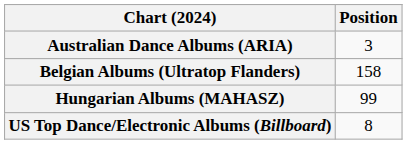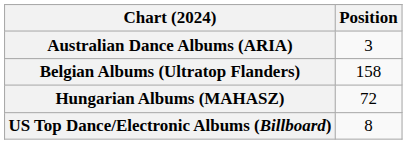Hungarian Albums (MAHASZ) | Position: 99 -> 72
